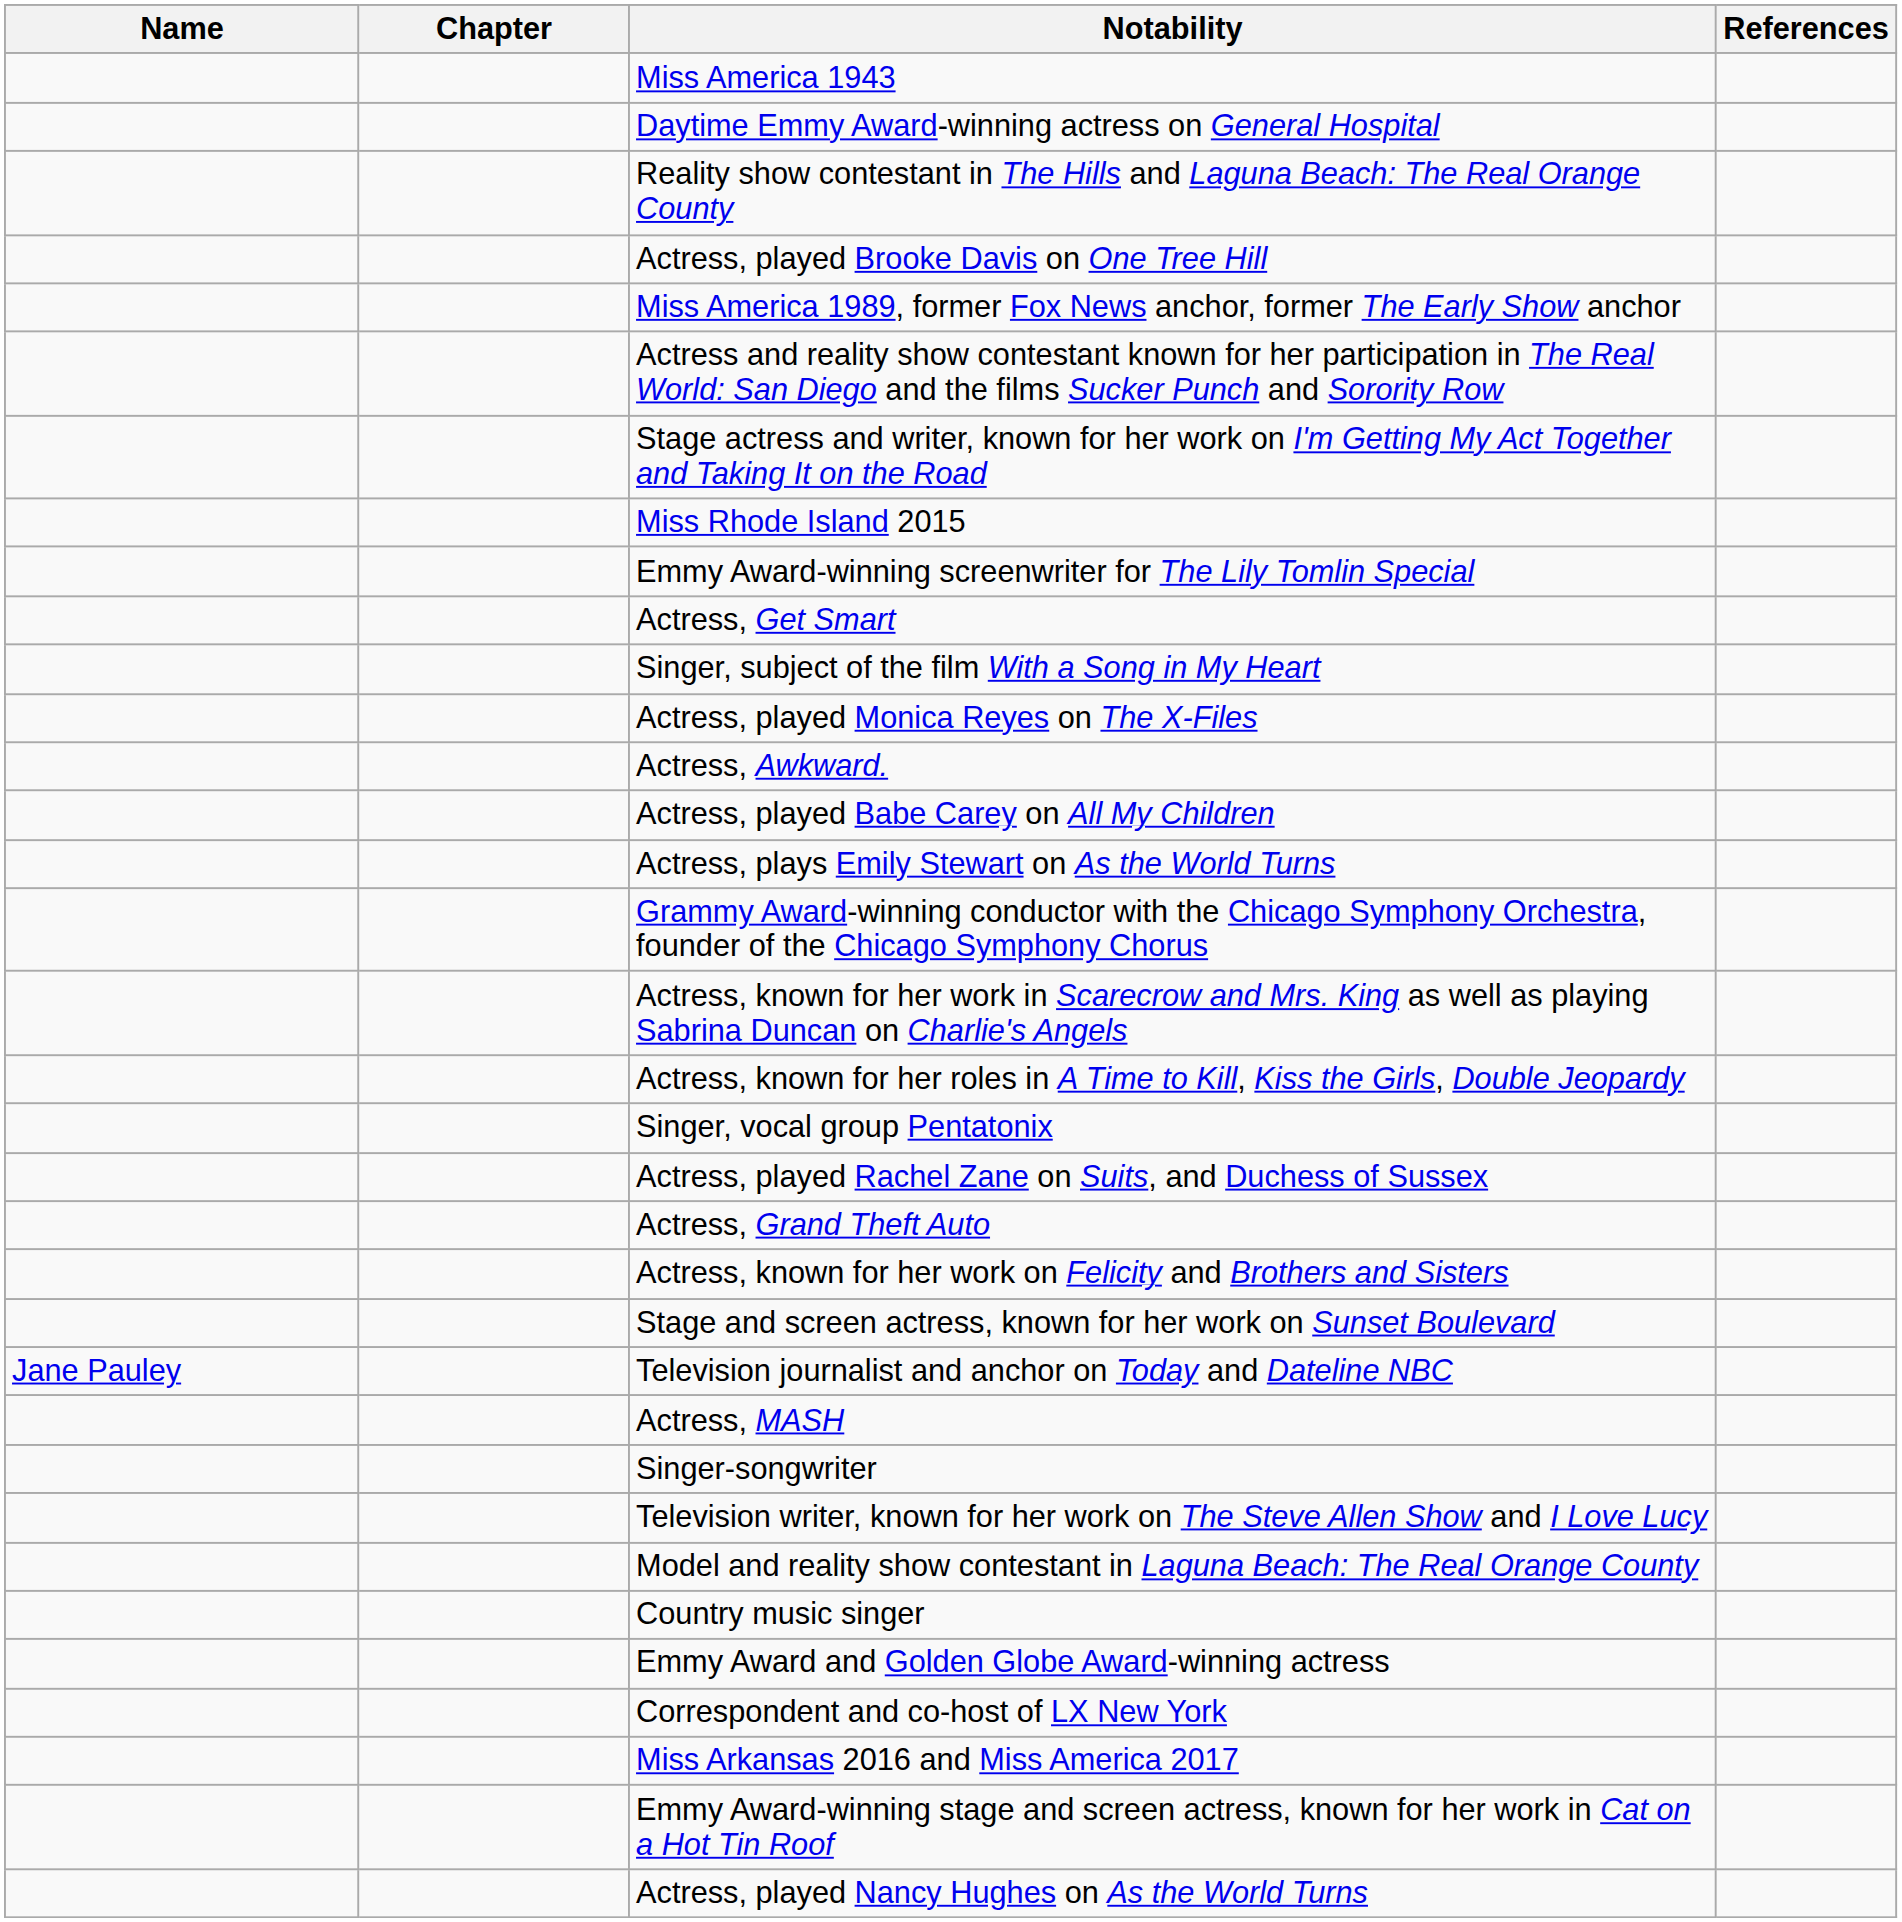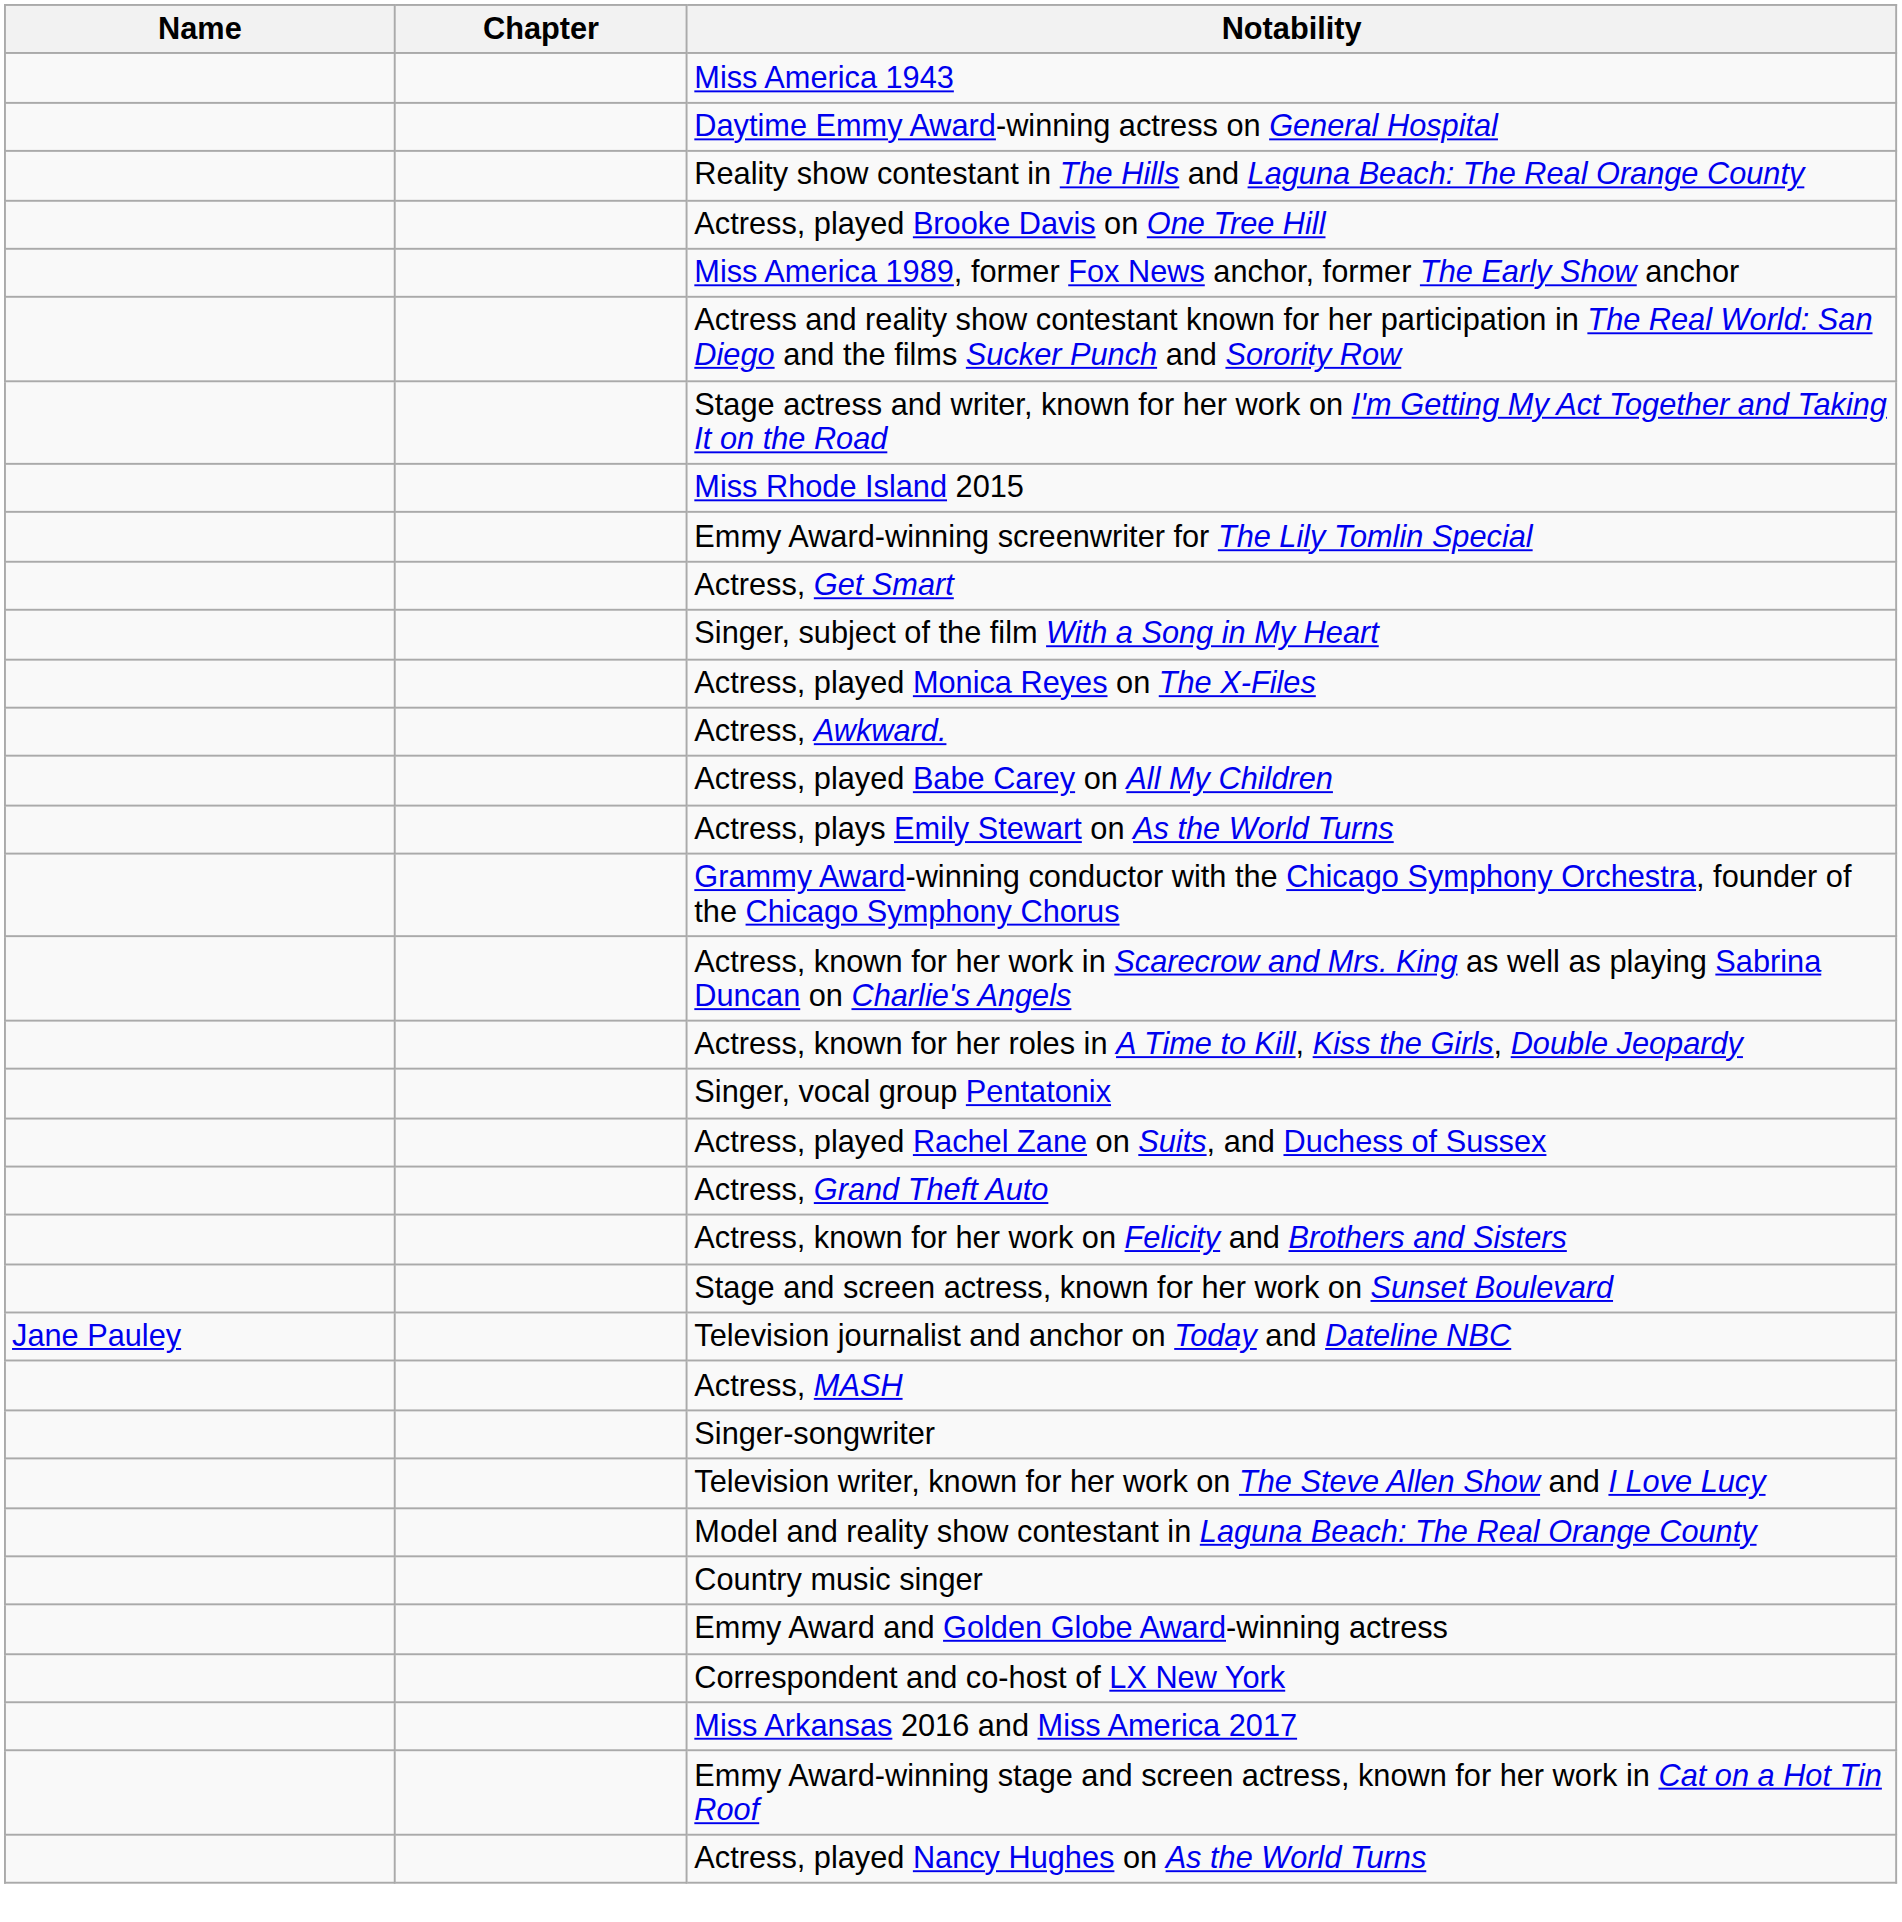- column: References
